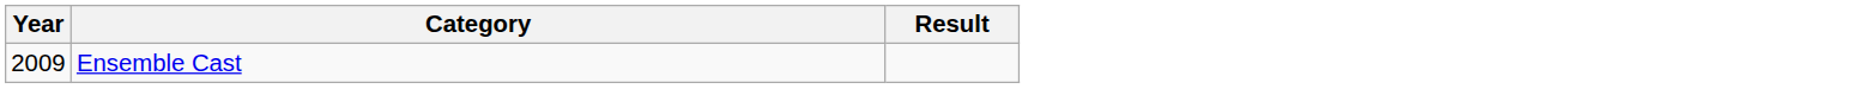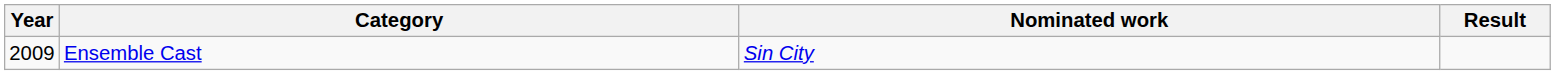+ column: Nominated work | Sin City
